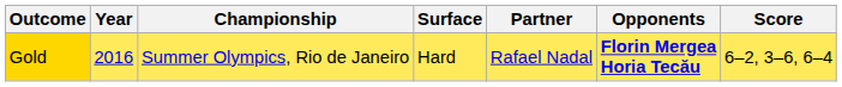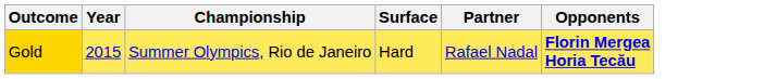- column: Score | 6–2, 3–6, 6–4
Gold | Year: 2016 -> 2015
